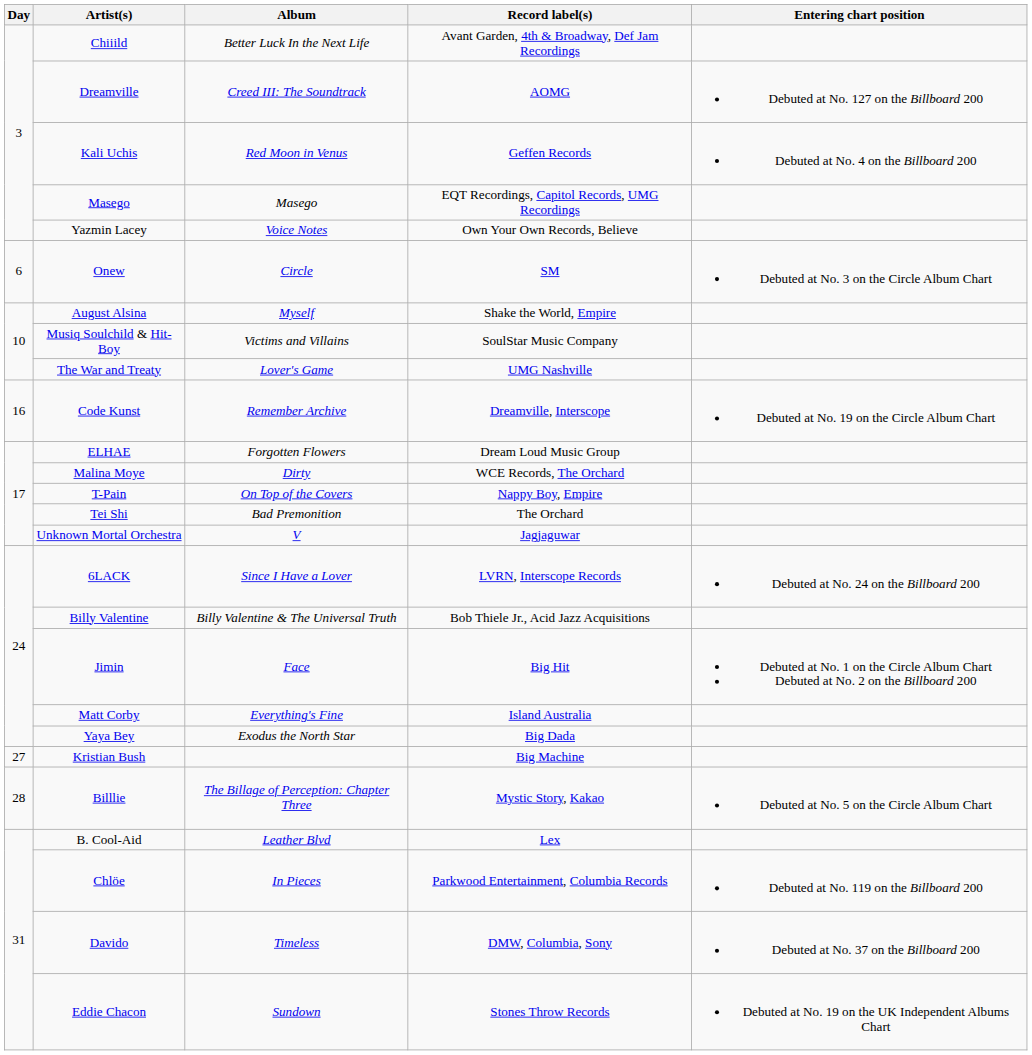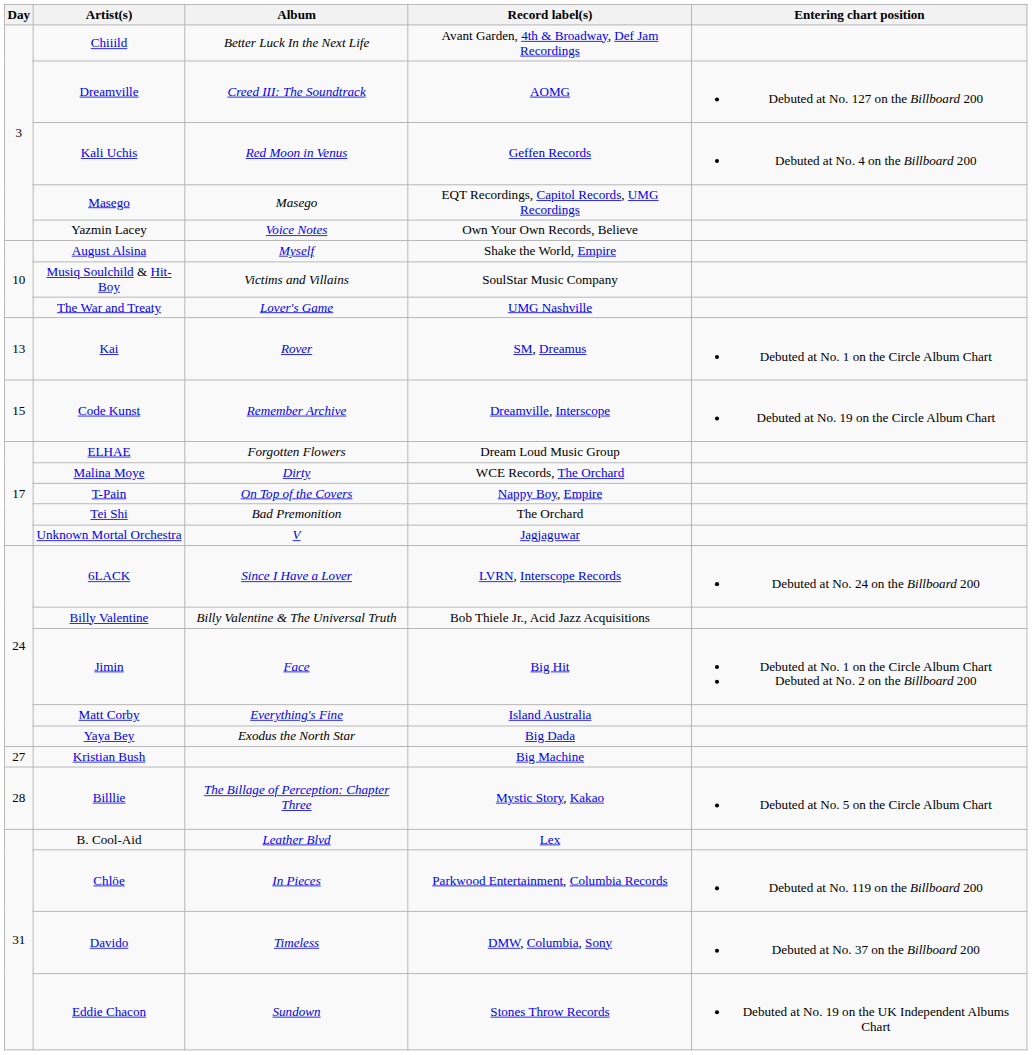- row: 6 | Onew | Circle | SM | Debuted at No. 3 on the Circle Album Chart
+ row: 13 | Kai | Rover | SM, Dreamus | Debuted at No. 1 on the Circle Album Chart
Code Kunst | Day: 16 -> 15
